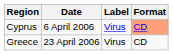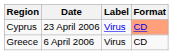Cyprus | Date: 6 April 2006 -> 23 April 2006
Greece | Date: 23 April 2006 -> 6 April 2006
